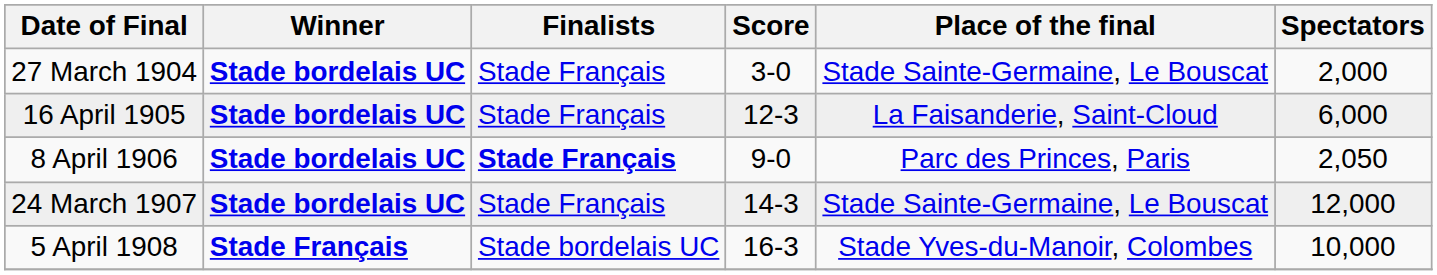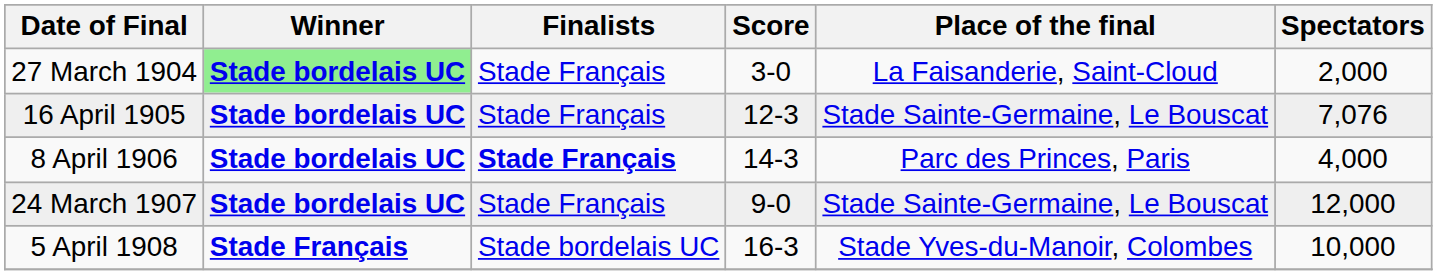27 March 1904 | Winner: no background -> lightgreen background
27 March 1904 | Place of the final: Stade Sainte-Germaine, Le Bouscat -> La Faisanderie, Saint-Cloud
16 April 1905 | Place of the final: La Faisanderie, Saint-Cloud -> Stade Sainte-Germaine, Le Bouscat
16 April 1905 | Spectators: 6,000 -> 7,076
8 April 1906 | Score: 9-0 -> 14-3
8 April 1906 | Spectators: 2,050 -> 4,000
24 March 1907 | Score: 14-3 -> 9-0
